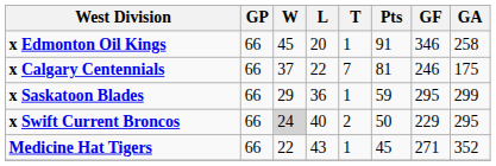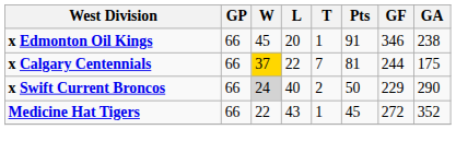x Edmonton Oil Kings | GA: 258 -> 238
x Calgary Centennials | W: no background -> gold background
x Calgary Centennials | GF: 246 -> 244
- row: x Saskatoon Blades | 66 | 29 | 36 | 1 | 59 | 295 | 299
x Swift Current Broncos | GA: 295 -> 290
Medicine Hat Tigers | GF: 271 -> 272
